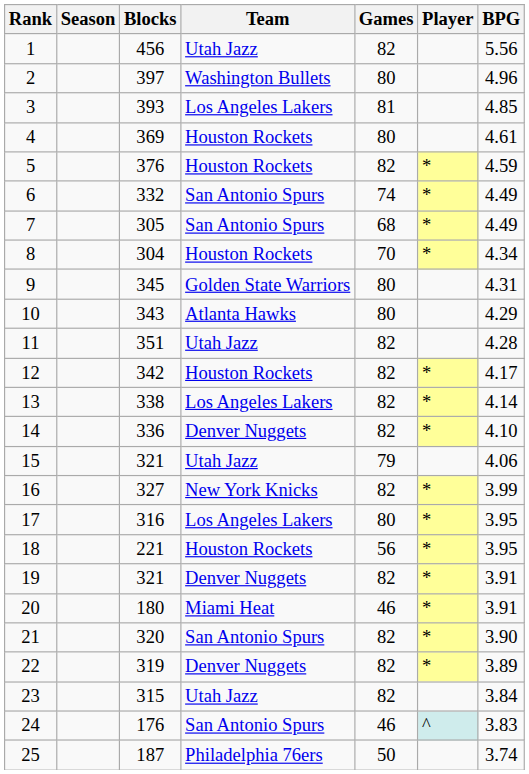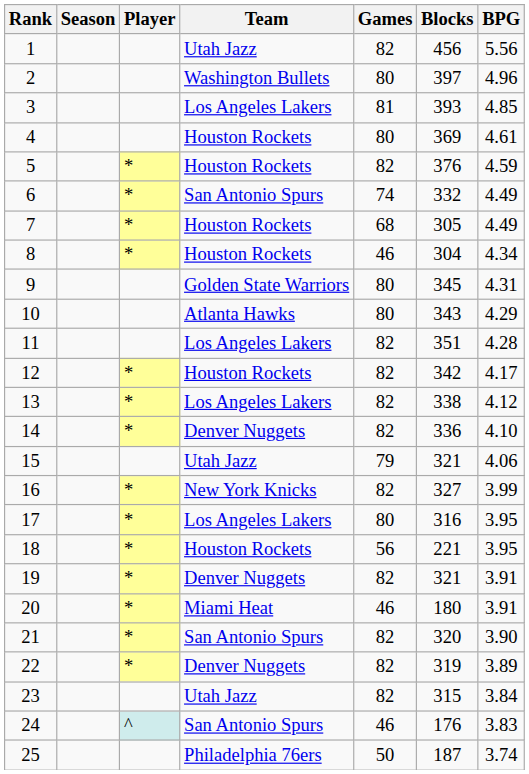columns swapped: Player <-> Blocks
7 | Team: San Antonio Spurs -> Houston Rockets
8 | Games: 70 -> 46
11 | Team: Utah Jazz -> Los Angeles Lakers
13 | BPG: 4.14 -> 4.12
